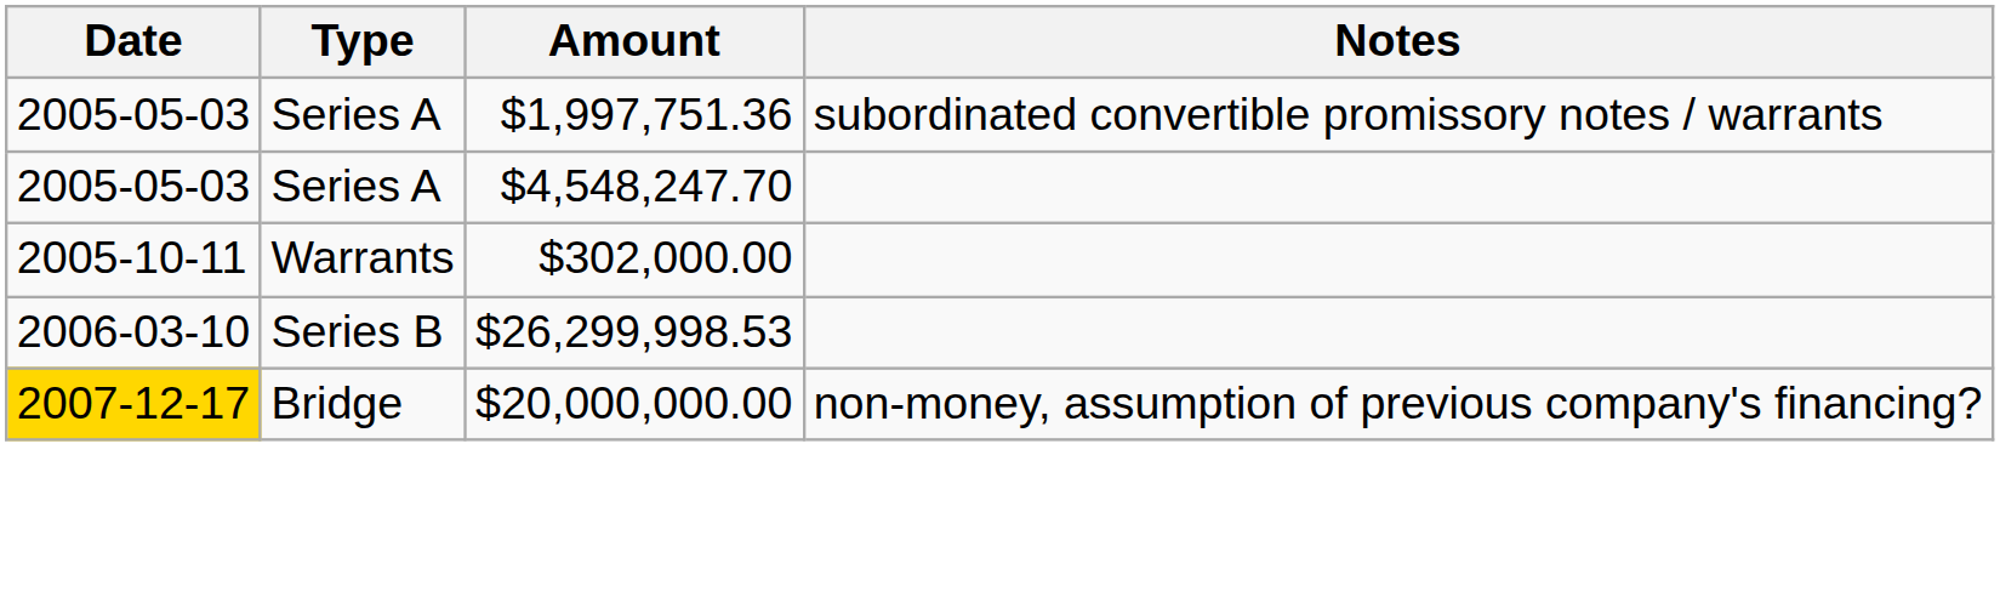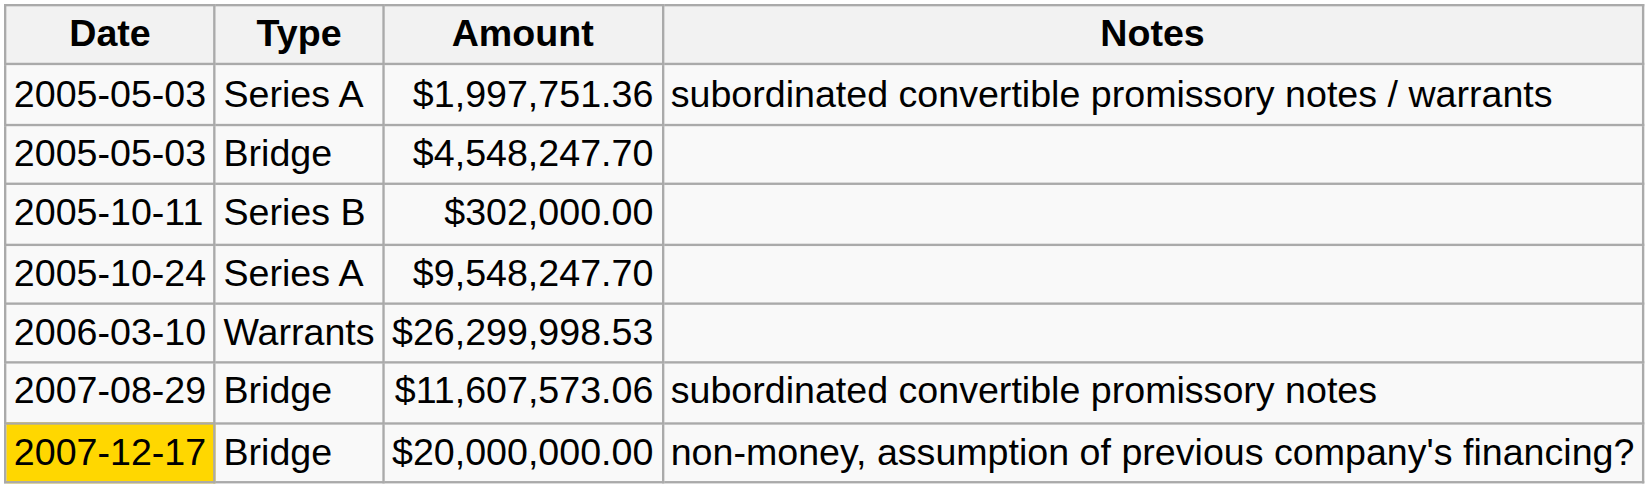$4,548,247.70 | Type: Series A -> Bridge
$302,000.00 | Type: Warrants -> Series B
+ row: 2005-10-24 | Series A | $9,548,247.70
$26,299,998.53 | Type: Series B -> Warrants
+ row: 2007-08-29 | Bridge | $11,607,573.06 | subordinated convertible promissory notes
